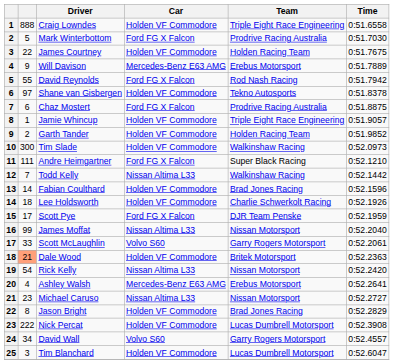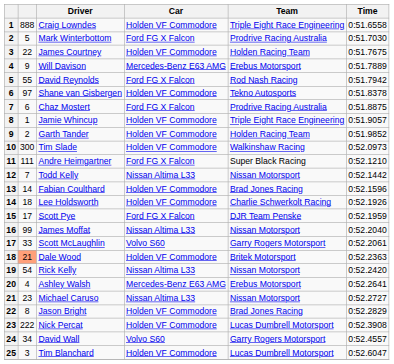Todd Kelly | Team: Walkinshaw Racing -> Nissan Motorsport
